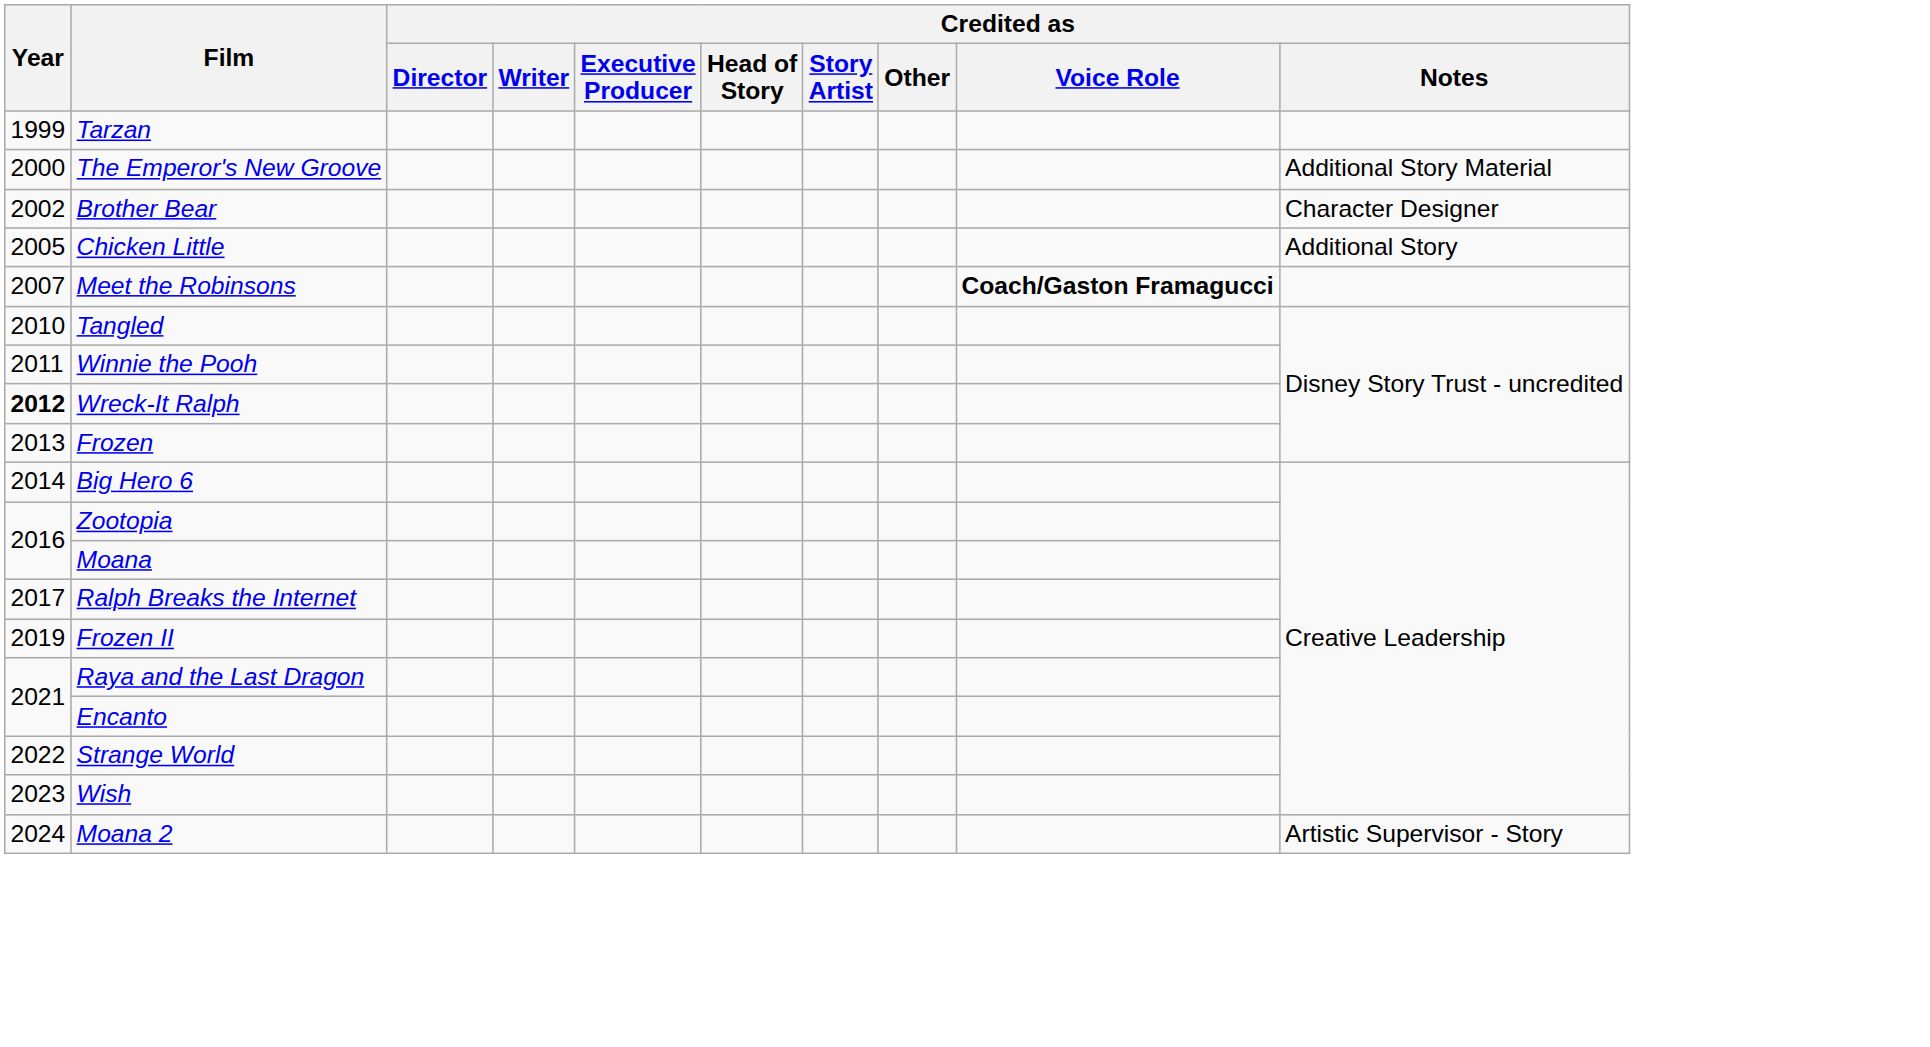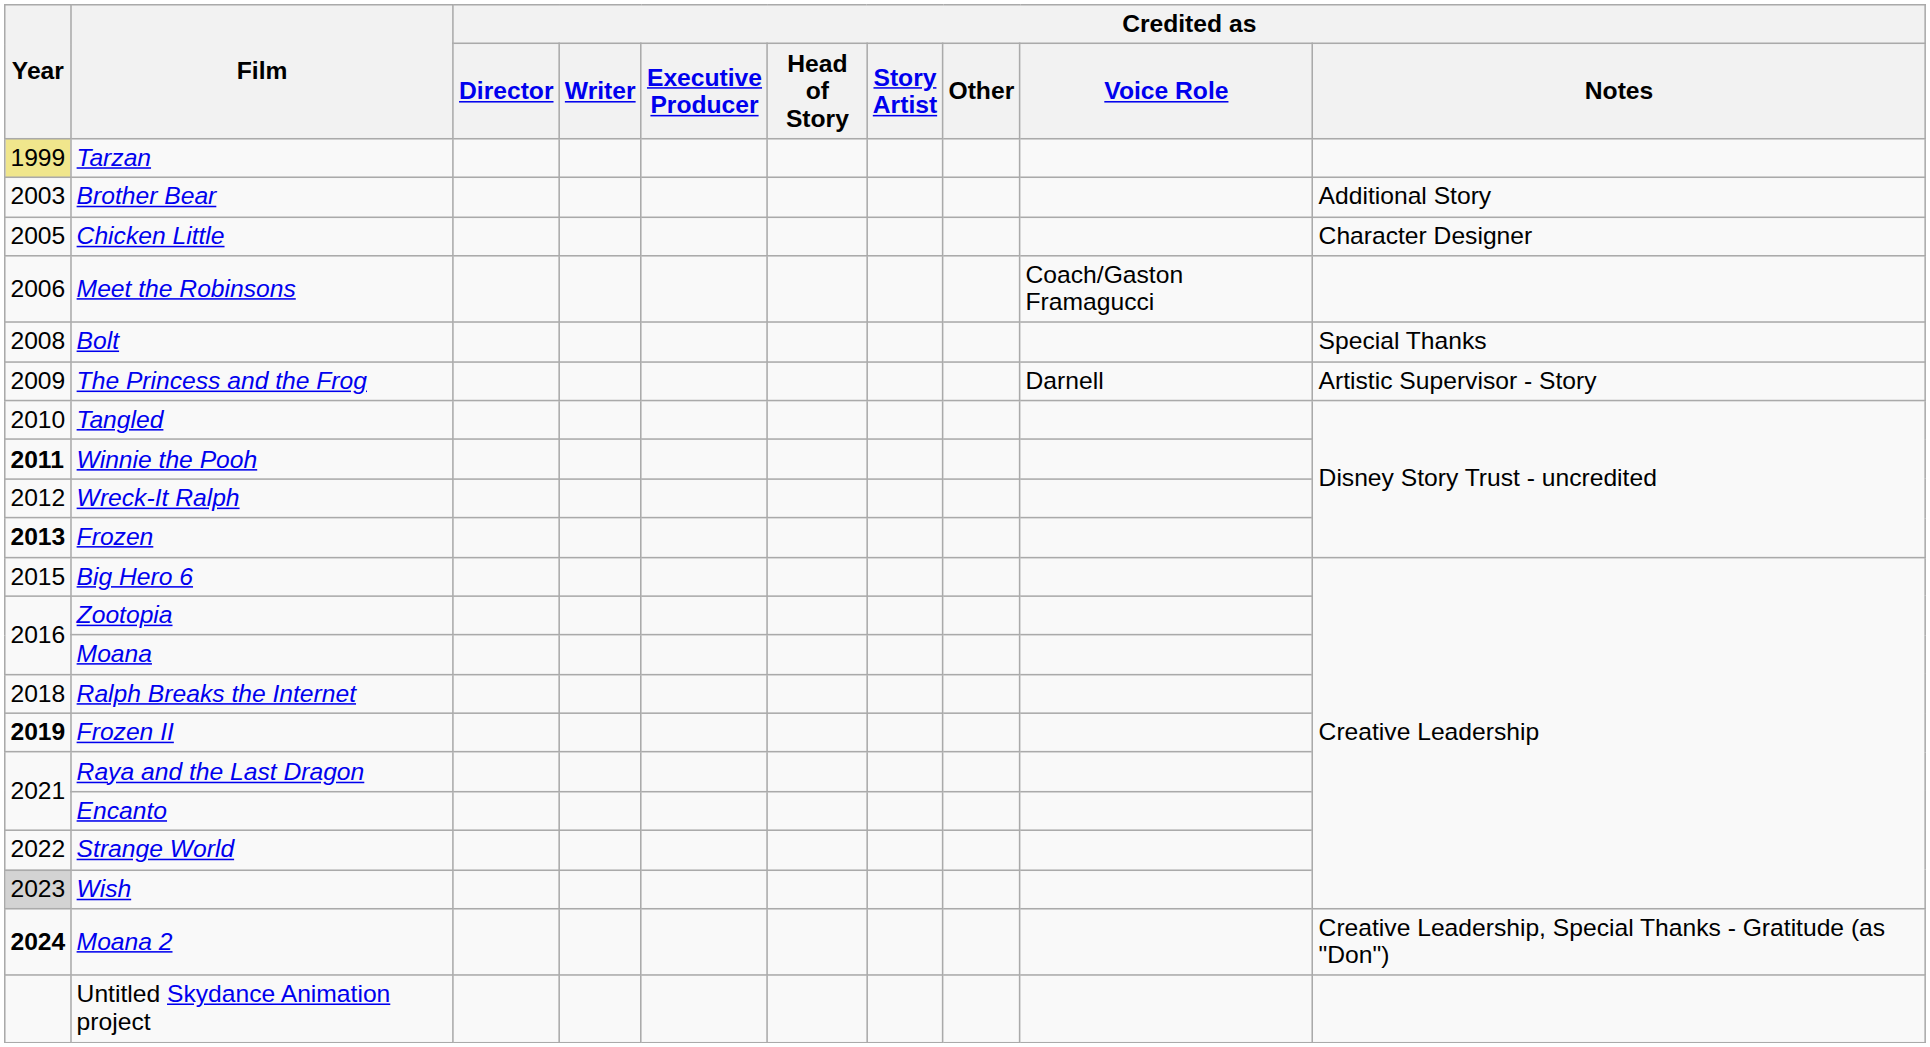Tarzan | Year: no background -> khaki background
- row: 2000 | The Emperor's New Groove | Additional Story Material
Brother Bear | Year: 2002 -> 2003
Brother Bear | Credited as / Notes: Character Designer -> Additional Story
Chicken Little | Credited as / Notes: Additional Story -> Character Designer
Meet the Robinsons | Year: 2007 -> 2006
Meet the Robinsons | Credited as / Voice Role: bold -> normal
+ row: 2008 | Bolt | Special Thanks
+ row: 2009 | The Princess and the Frog | Darnell | Artistic Supervisor - Story
Winnie the Pooh | Year: normal -> bold
Wreck-It Ralph | Year: bold -> normal
Frozen | Year: normal -> bold
Big Hero 6 | Year: 2014 -> 2015
Ralph Breaks the Internet | Year: 2017 -> 2018
Frozen II | Year: normal -> bold
Wish | Year: no background -> lightgrey background
Moana 2 | Year: normal -> bold
Moana 2 | Credited as / Notes: Artistic Supervisor - Story -> Creative Leadership, Special Thanks - Gratitude (as "Don")
+ row: Untitled Skydance Animation project
